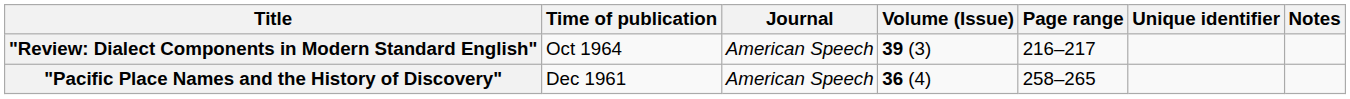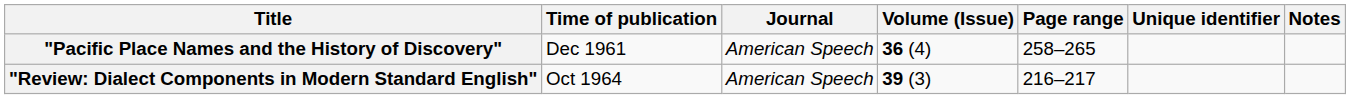rows swapped: "Pacific Place Names and the History of Discovery" <-> "Review: Dialect Components in Modern Standard English"
